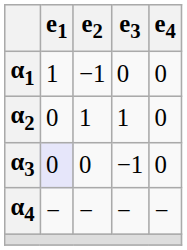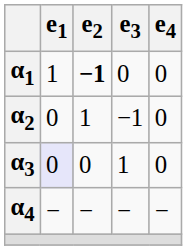α1 | e2: normal -> bold
α2 | e3: 1 -> −1
α3 | e3: −1 -> 1
